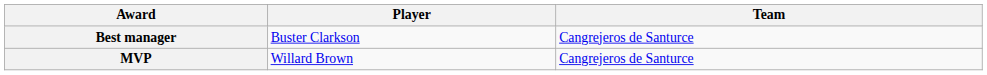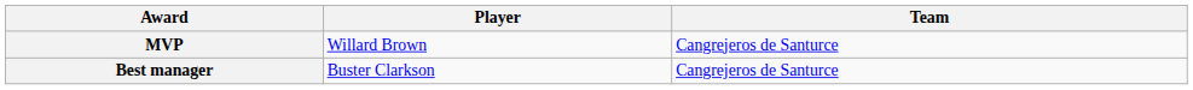rows swapped: MVP <-> Best manager
